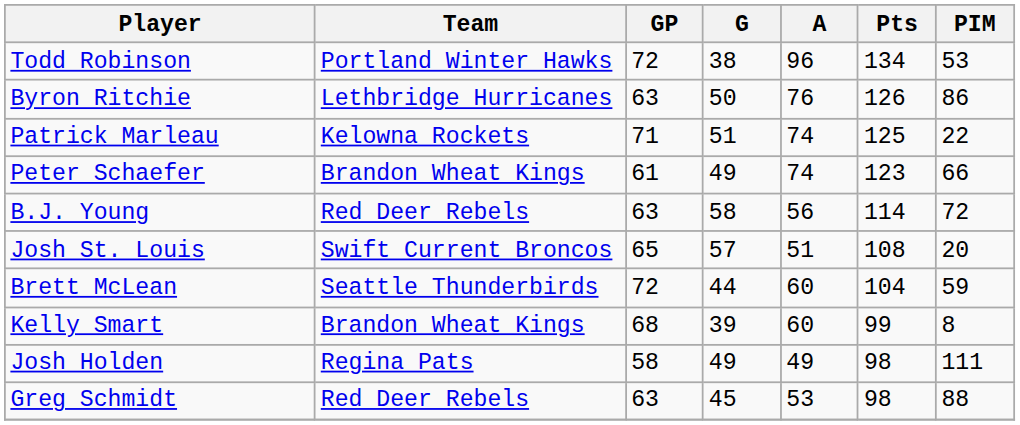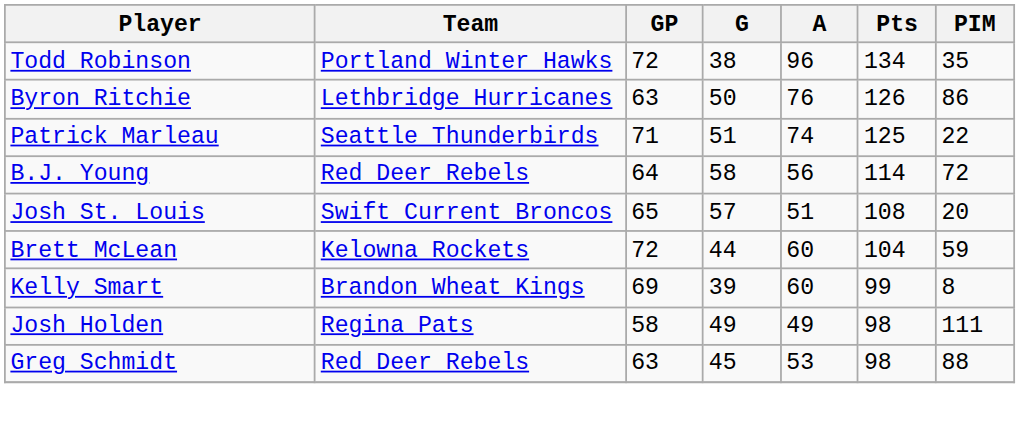Todd Robinson | PIM: 53 -> 35
Patrick Marleau | Team: Kelowna Rockets -> Seattle Thunderbirds
- row: Peter Schaefer | Brandon Wheat Kings | 61 | 49 | 74 | 123 | 66
B.J. Young | GP: 63 -> 64
Brett McLean | Team: Seattle Thunderbirds -> Kelowna Rockets
Kelly Smart | GP: 68 -> 69
